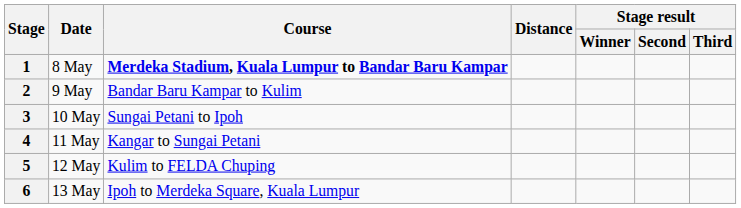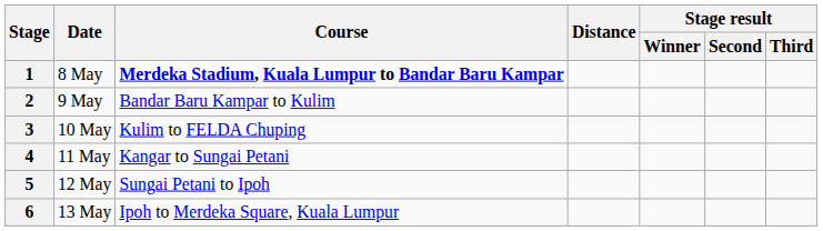3 | Course: Sungai Petani to Ipoh -> Kulim to FELDA Chuping
5 | Course: Kulim to FELDA Chuping -> Sungai Petani to Ipoh
